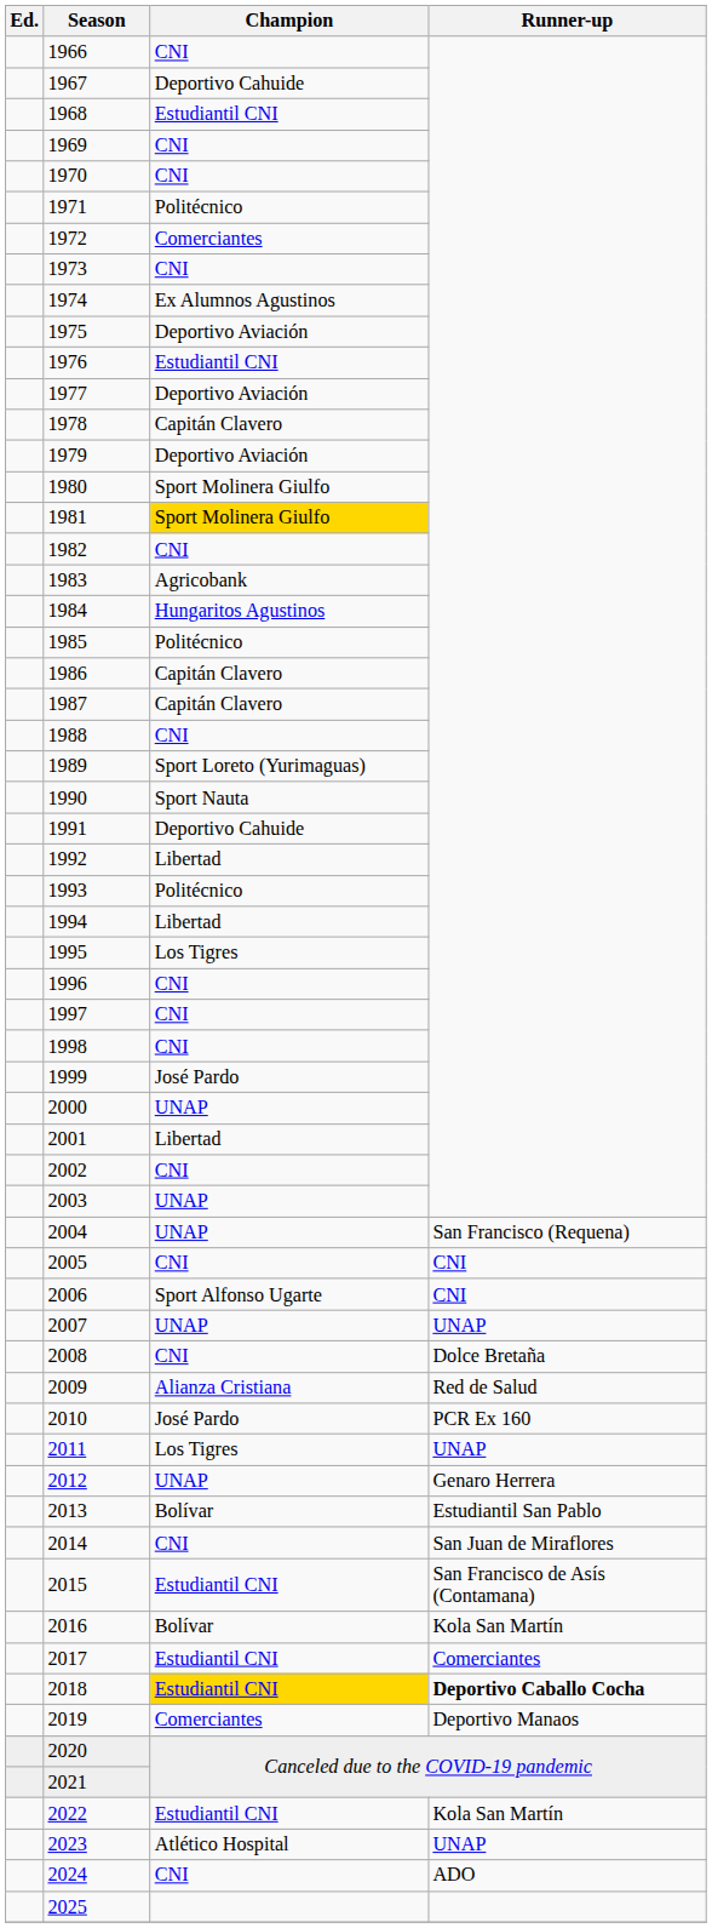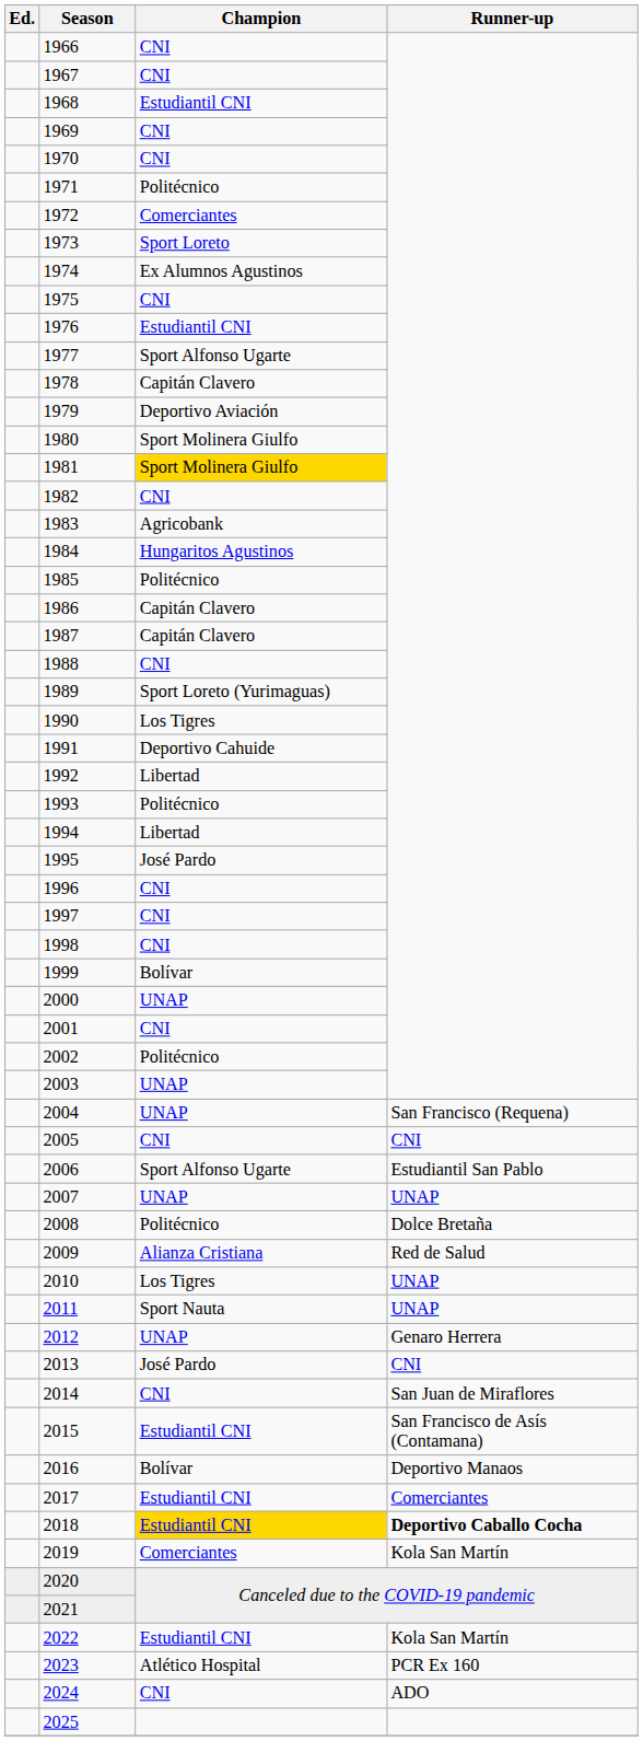1967 | Champion: Deportivo Cahuide -> CNI
1973 | Champion: CNI -> Sport Loreto
1975 | Champion: Deportivo Aviación -> CNI
1977 | Champion: Deportivo Aviación -> Sport Alfonso Ugarte
1990 | Champion: Sport Nauta -> Los Tigres
1995 | Champion: Los Tigres -> José Pardo
1999 | Champion: José Pardo -> Bolívar
2001 | Champion: Libertad -> CNI
2002 | Champion: CNI -> Politécnico
2006 | Runner-up: CNI -> Estudiantil San Pablo
2008 | Champion: CNI -> Politécnico
2010 | Champion: José Pardo -> Los Tigres
2010 | Runner-up: PCR Ex 160 -> UNAP
2011 | Champion: Los Tigres -> Sport Nauta
2013 | Champion: Bolívar -> José Pardo
2013 | Runner-up: Estudiantil San Pablo -> CNI
2016 | Runner-up: Kola San Martín -> Deportivo Manaos
2019 | Runner-up: Deportivo Manaos -> Kola San Martín
2023 | Runner-up: UNAP -> PCR Ex 160
